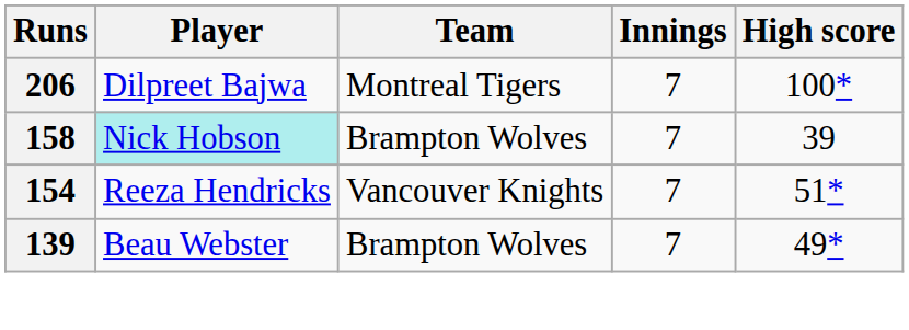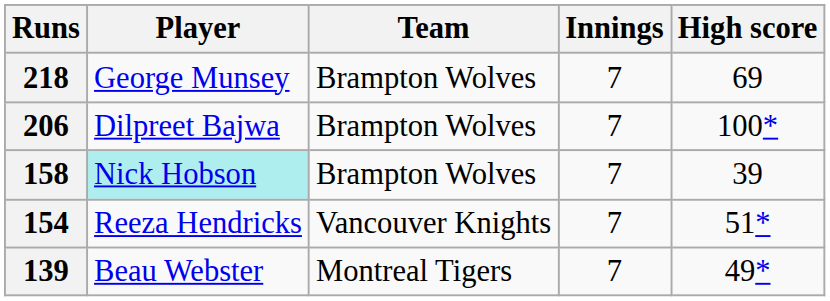+ row: 218 | George Munsey | Brampton Wolves | 7 | 69
206 | Team: Montreal Tigers -> Brampton Wolves
139 | Team: Brampton Wolves -> Montreal Tigers
